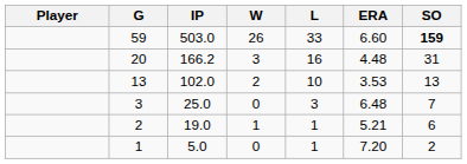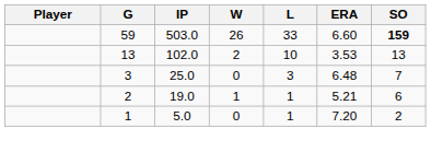- row: 20 | 166.2 | 3 | 16 | 4.48 | 31
